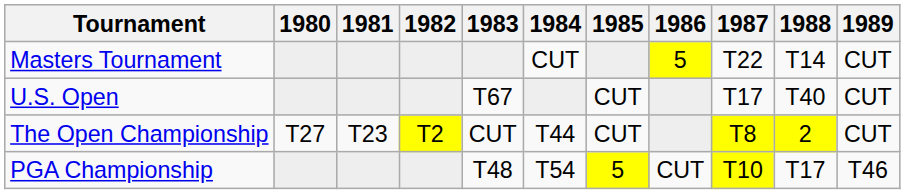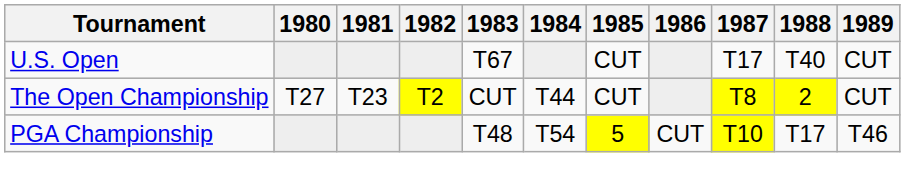- row: Masters Tournament | CUT | 5 | T22 | T14 | CUT
